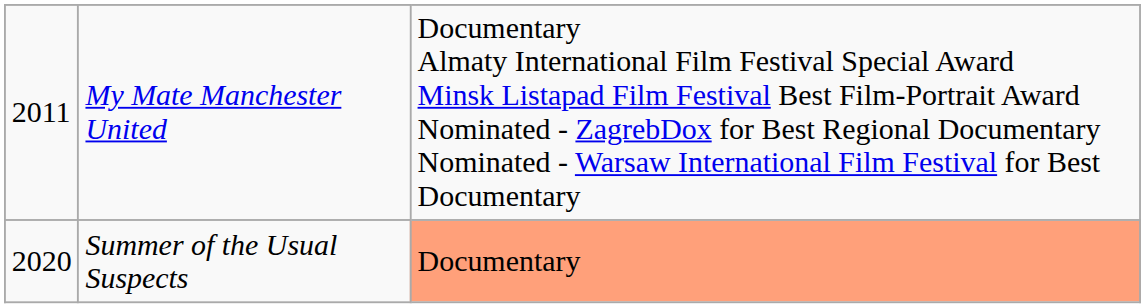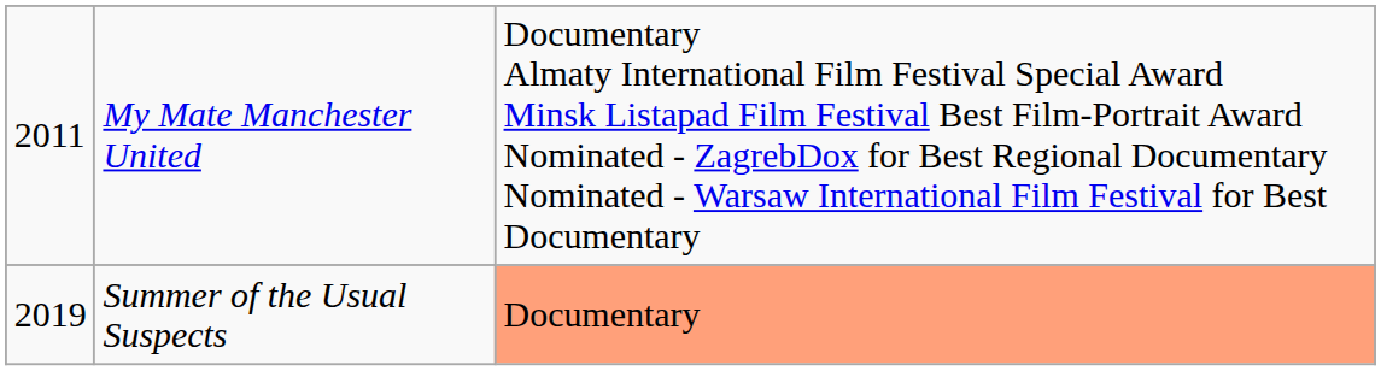Summer of the Usual Suspects | column 1: 2020 -> 2019
